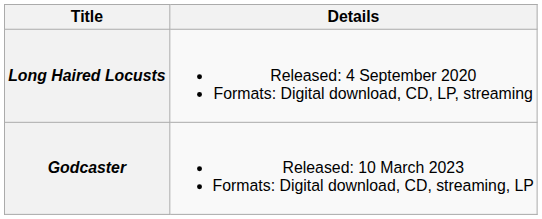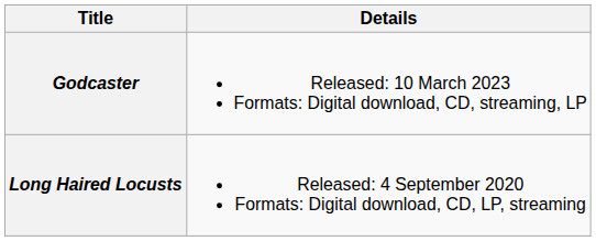rows swapped: Long Haired Locusts <-> Godcaster
